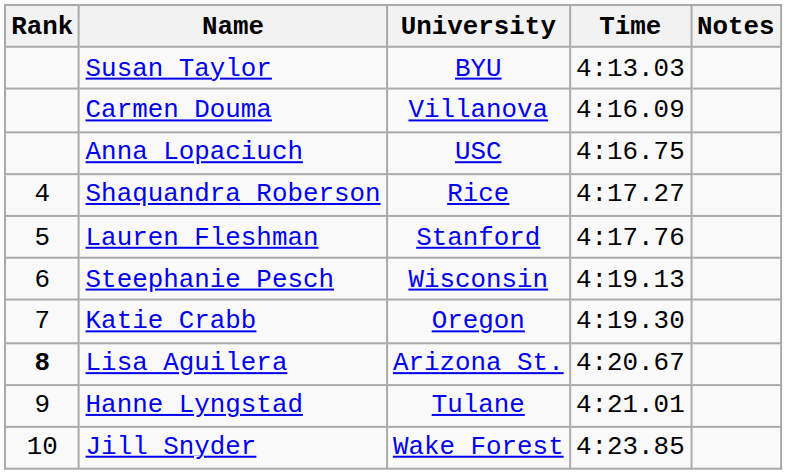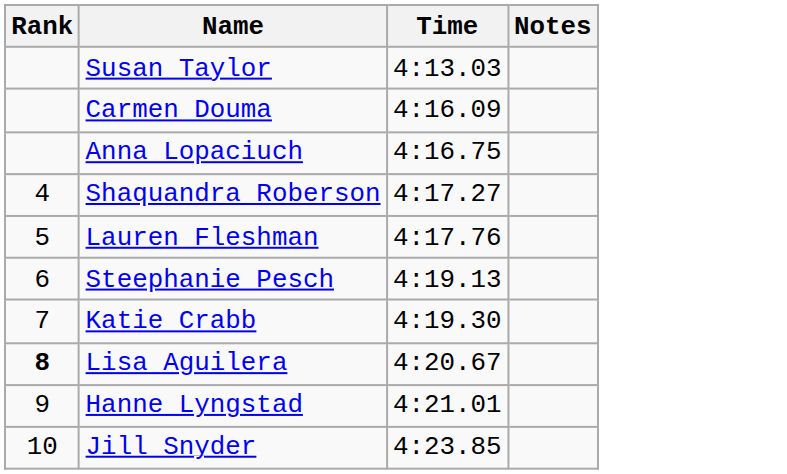- column: University | BYU | Villanova | USC | Rice | Stanford | Wisconsin | Oregon | Arizona St. | Tulane | Wake Forest
